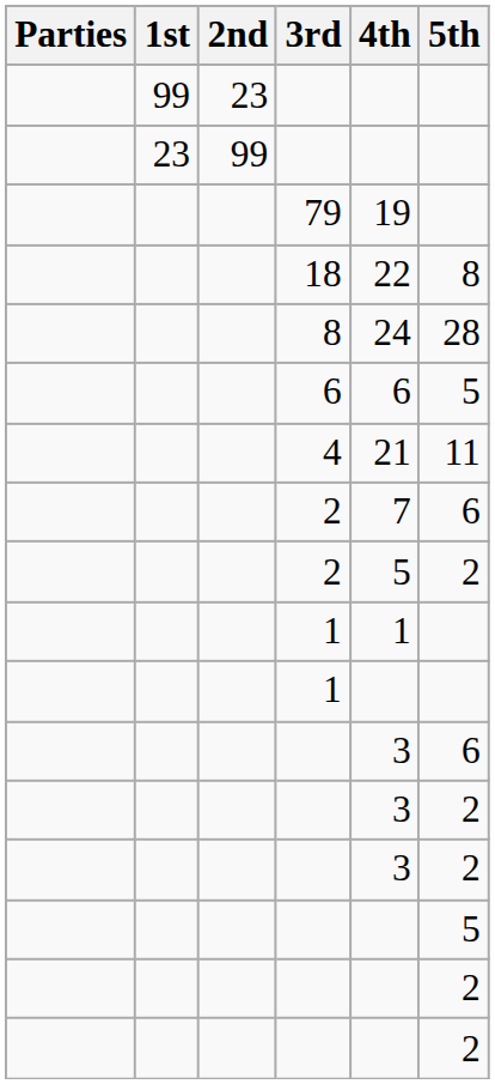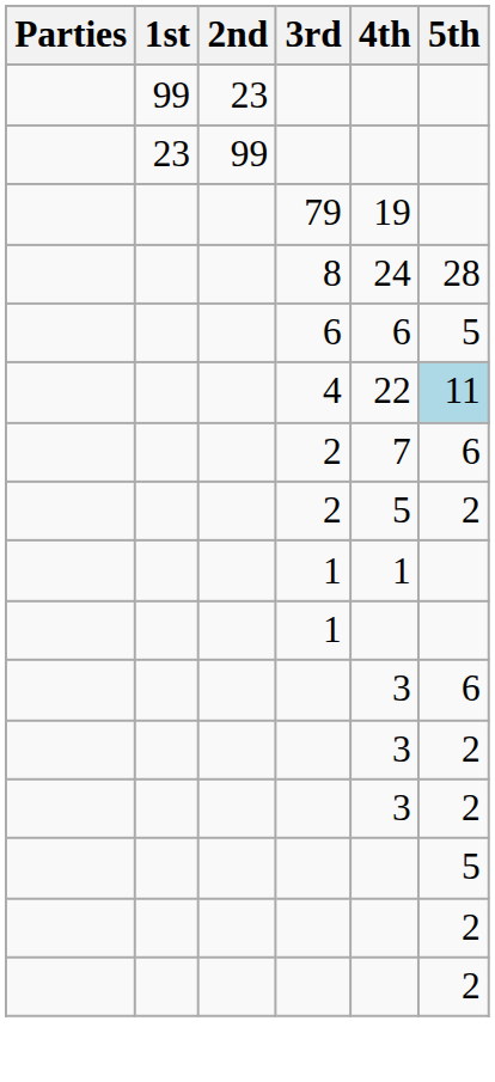- row: 18 | 22 | 8
4 | 4th: 21 -> 22
4 | 5th: no background -> lightblue background
